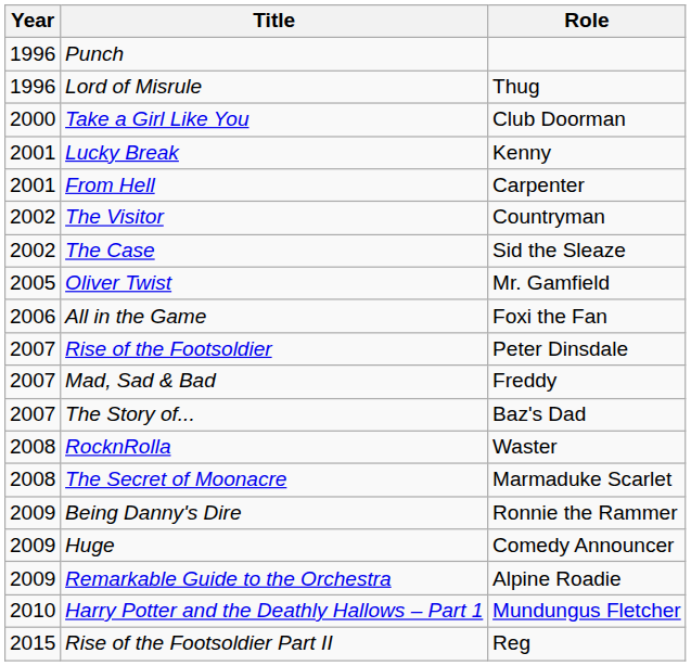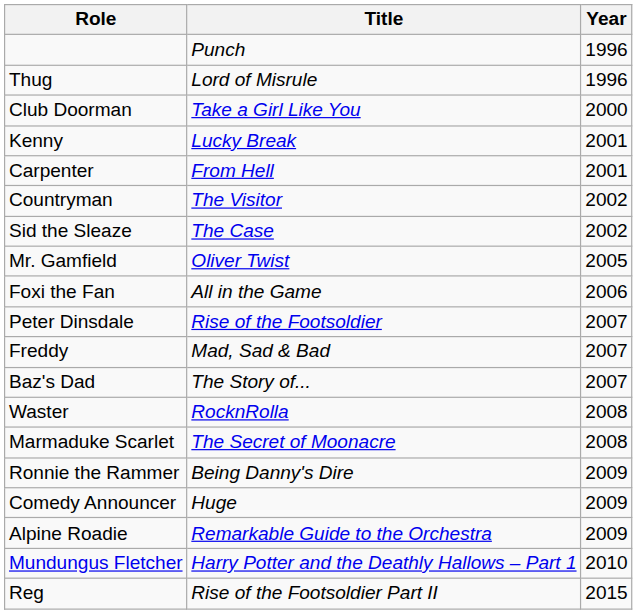columns swapped: Year <-> Role
